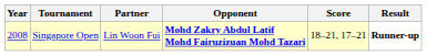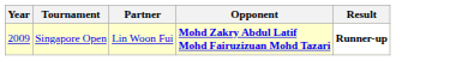- column: Score | 18–21, 17–21
Singapore Open | Year: 2008 -> 2009
